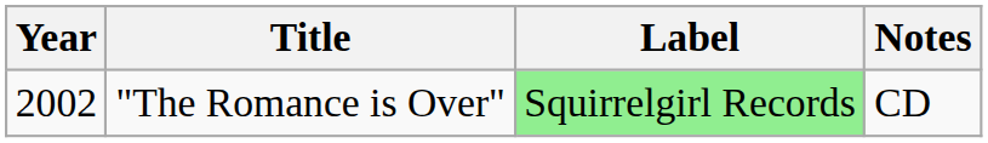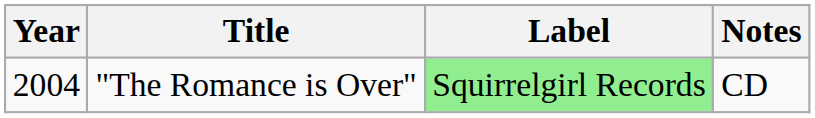"The Romance is Over" | Year: 2002 -> 2004
